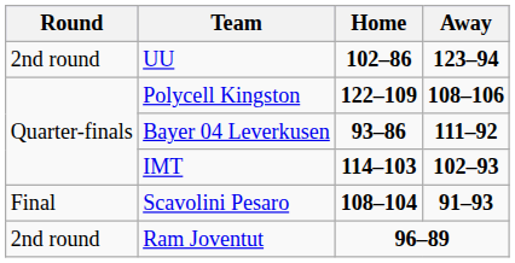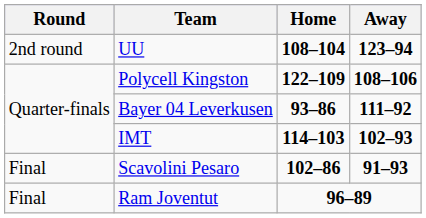UU | Home: 102–86 -> 108–104
Scavolini Pesaro | Home: 108–104 -> 102–86
Ram Joventut | Round: 2nd round -> Final
